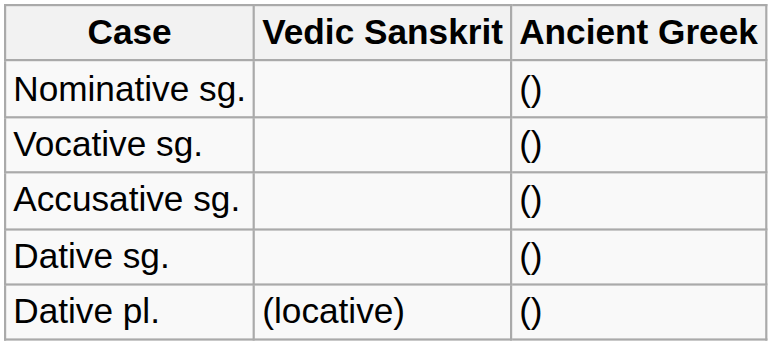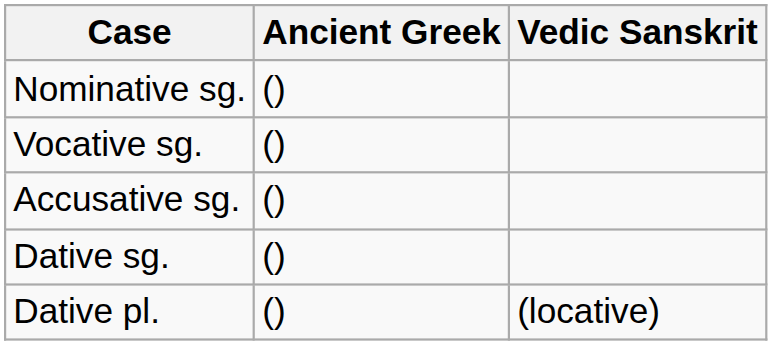columns swapped: Ancient Greek <-> Vedic Sanskrit
